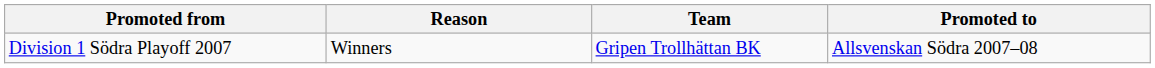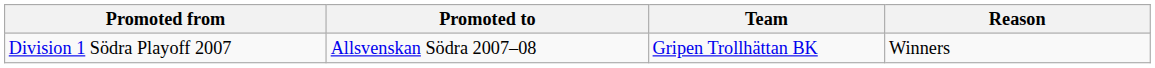columns swapped: Promoted to <-> Reason
